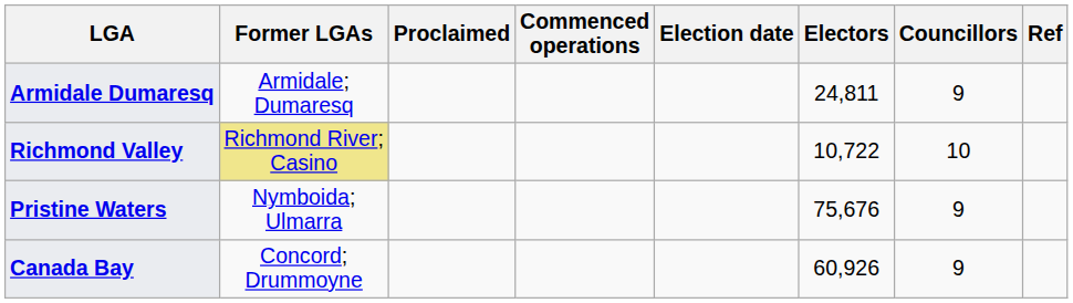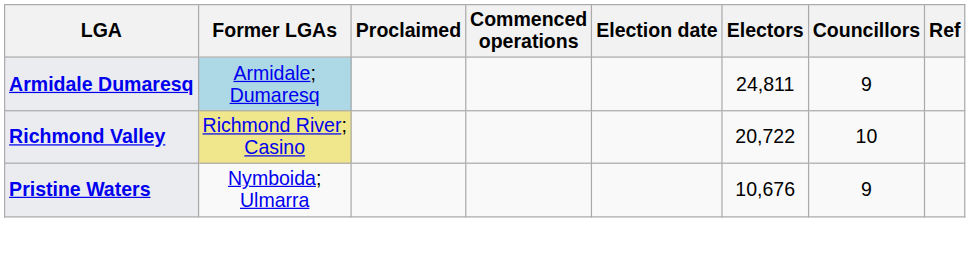Armidale Dumaresq | Former LGAs: no background -> lightblue background
Richmond Valley | Electors: 10,722 -> 20,722
Pristine Waters | Electors: 75,676 -> 10,676
- row: Canada Bay | Concord; Drummoyne | 60,926 | 9
